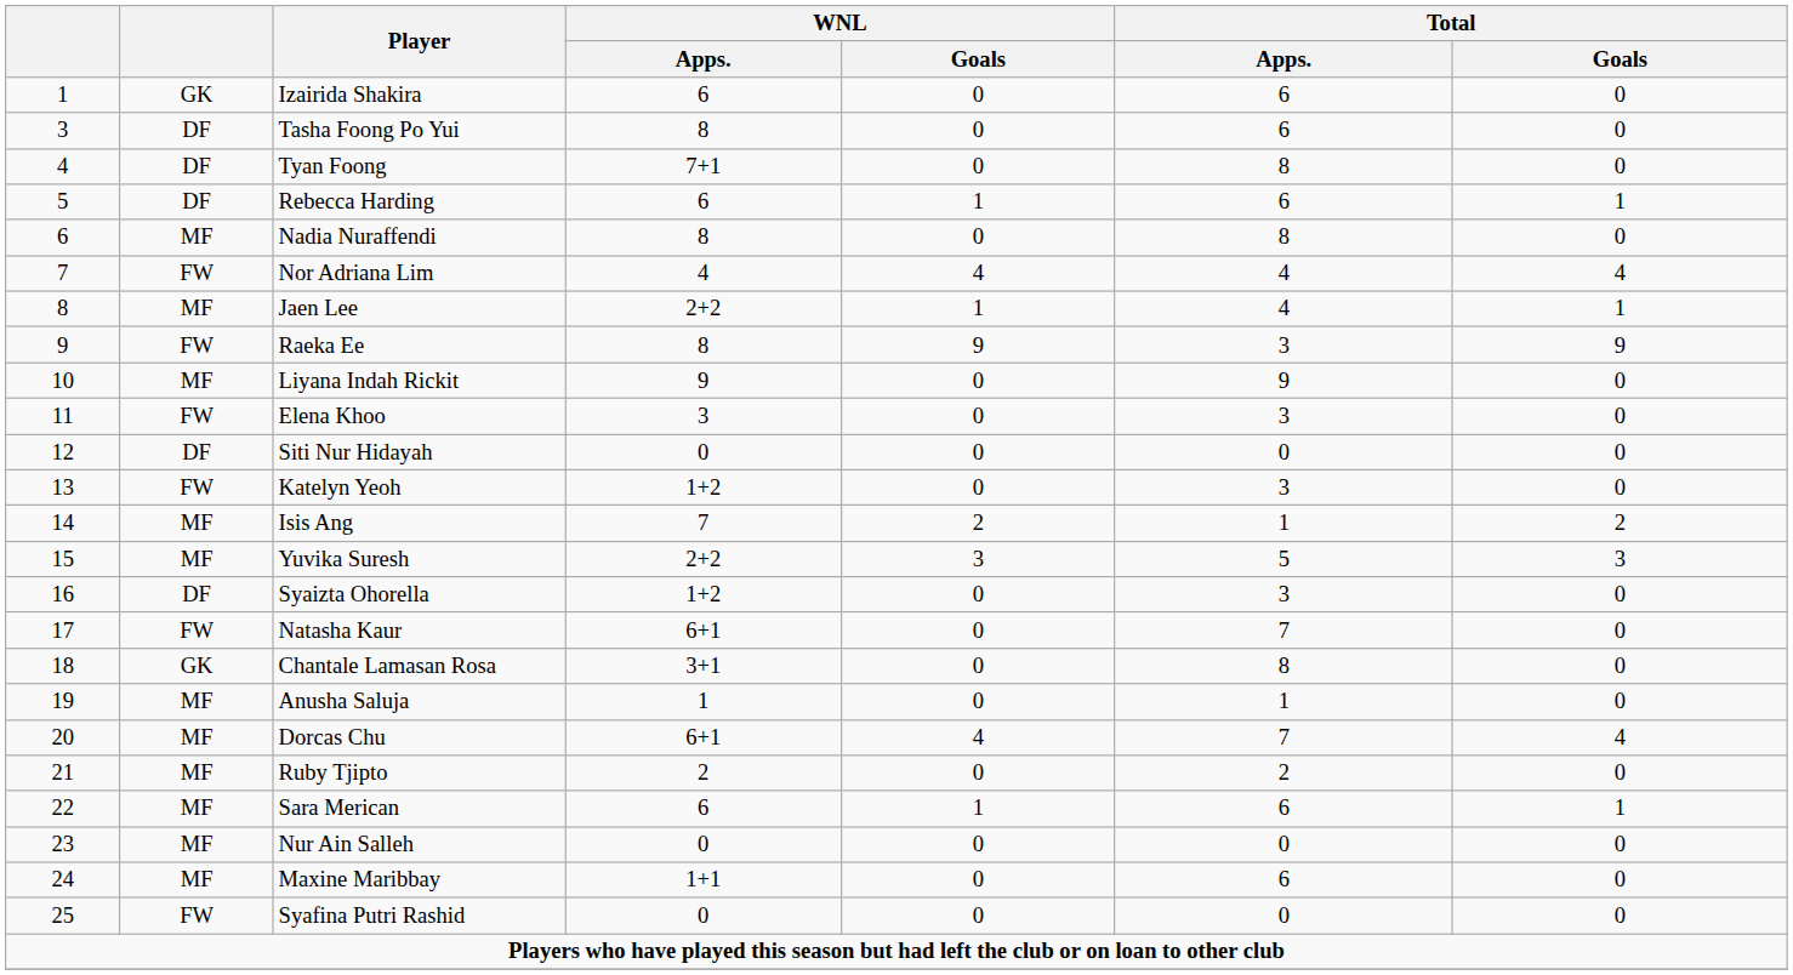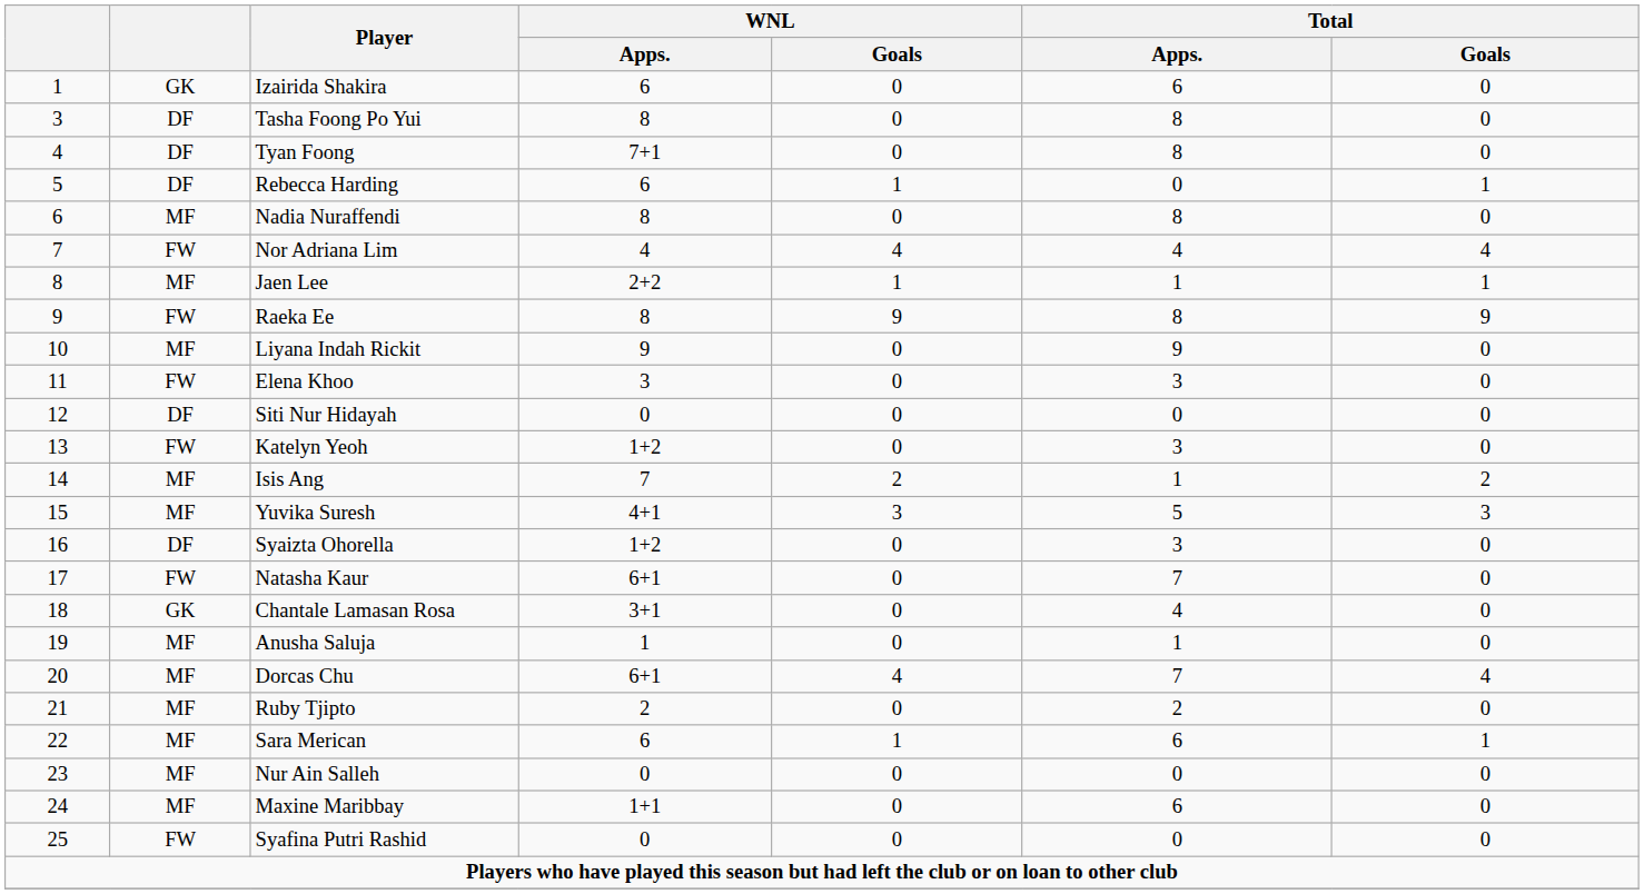Tasha Foong Po Yui | Total / Apps.: 6 -> 8
Rebecca Harding | Total / Apps.: 6 -> 0
Jaen Lee | Total / Apps.: 4 -> 1
Raeka Ee | Total / Apps.: 3 -> 8
Yuvika Suresh | WNL / Apps.: 2+2 -> 4+1
Chantale Lamasan Rosa | Total / Apps.: 8 -> 4
